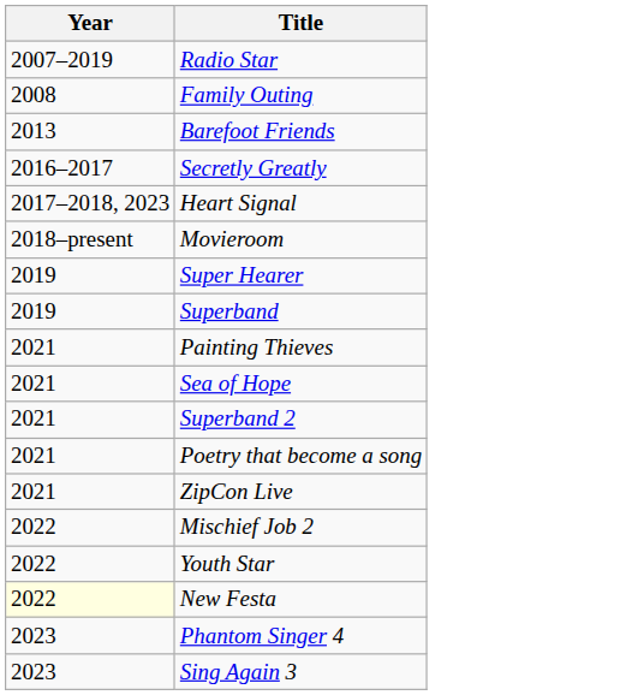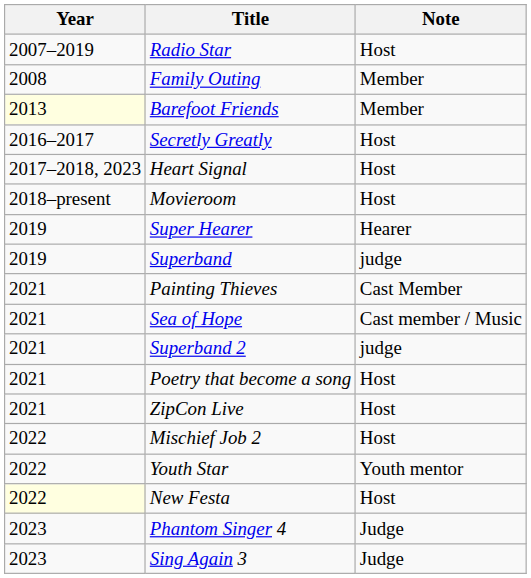+ column: Note | Host | Member | Member | Host | Host | Host | Hearer | judge | Cast Member | Cast member / Music | judge | Host | Host | Host | Youth mentor | Host | Judge | Judge
Barefoot Friends | Year: no background -> lightyellow background
